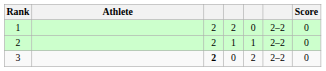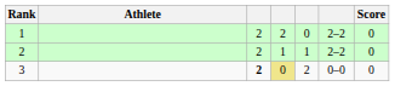3 | column 4: no background -> khaki background
3 | column 6: 2–2 -> 0–0
